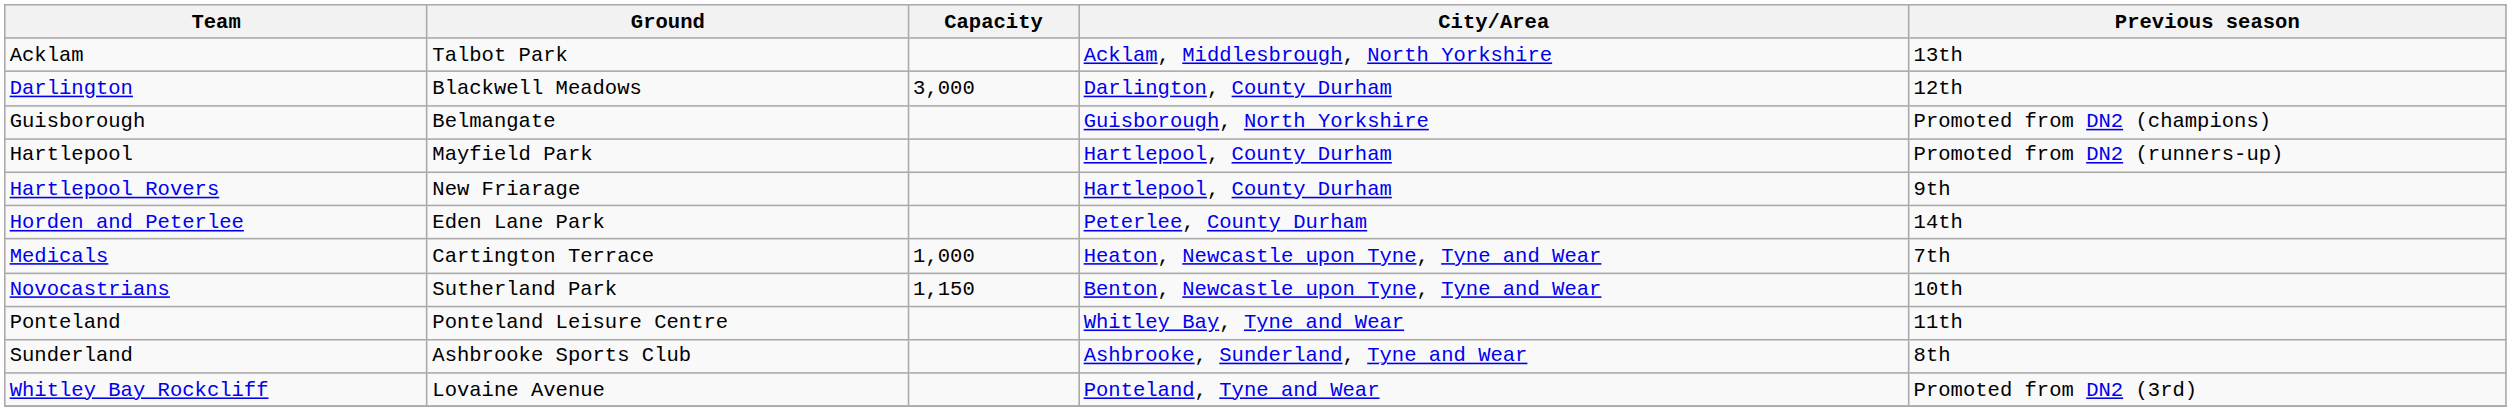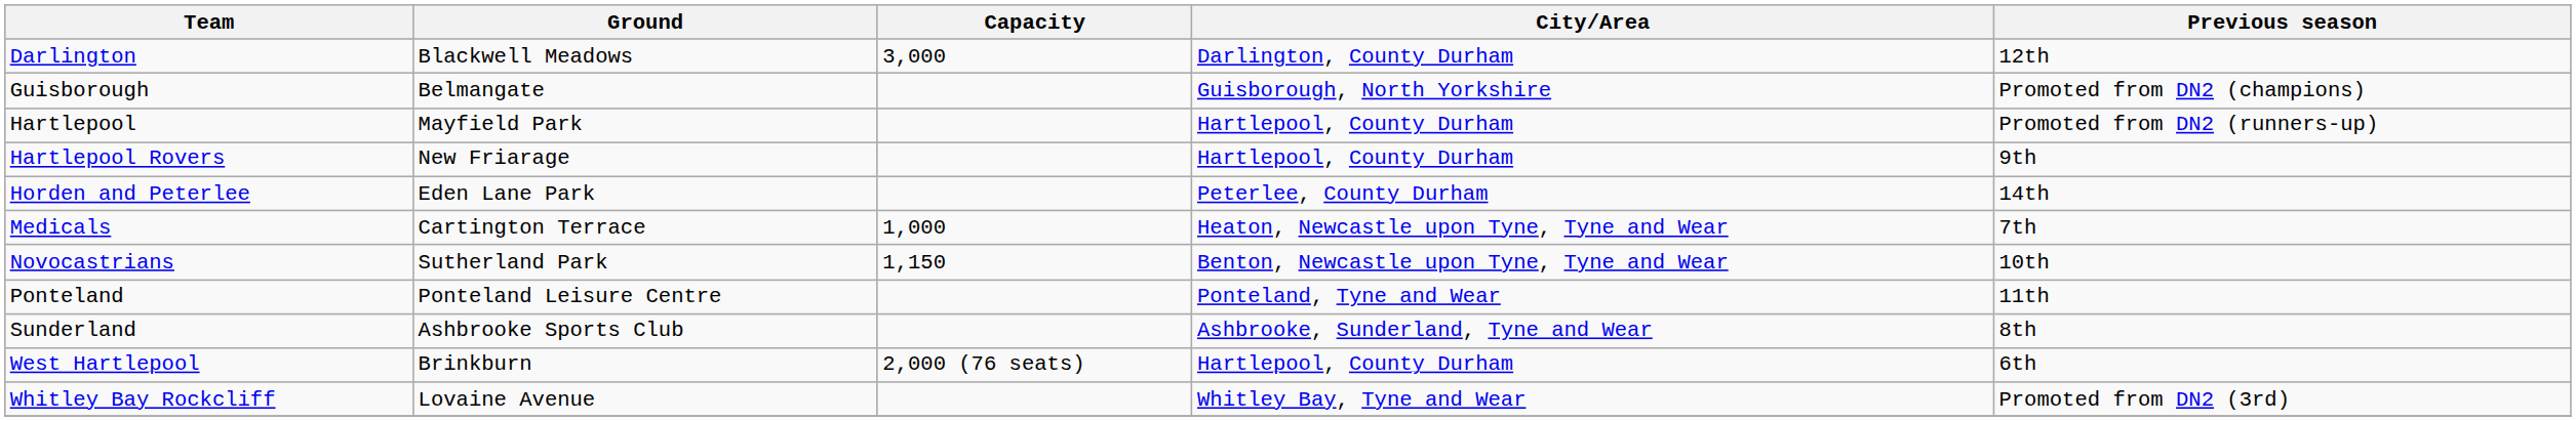- row: Acklam | Talbot Park | Acklam, Middlesbrough, North Yorkshire | 13th
Ponteland | City/Area: Whitley Bay, Tyne and Wear -> Ponteland, Tyne and Wear
+ row: West Hartlepool | Brinkburn | 2,000 (76 seats) | Hartlepool, County Durham | 6th
Whitley Bay Rockcliff | City/Area: Ponteland, Tyne and Wear -> Whitley Bay, Tyne and Wear
